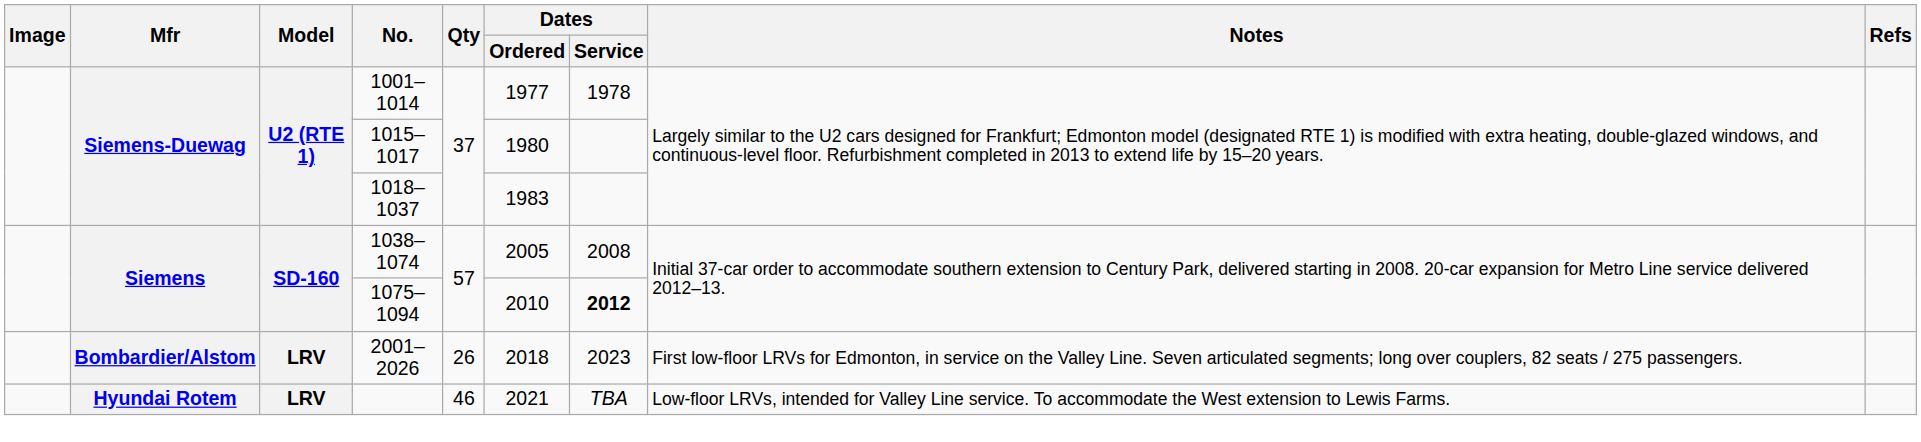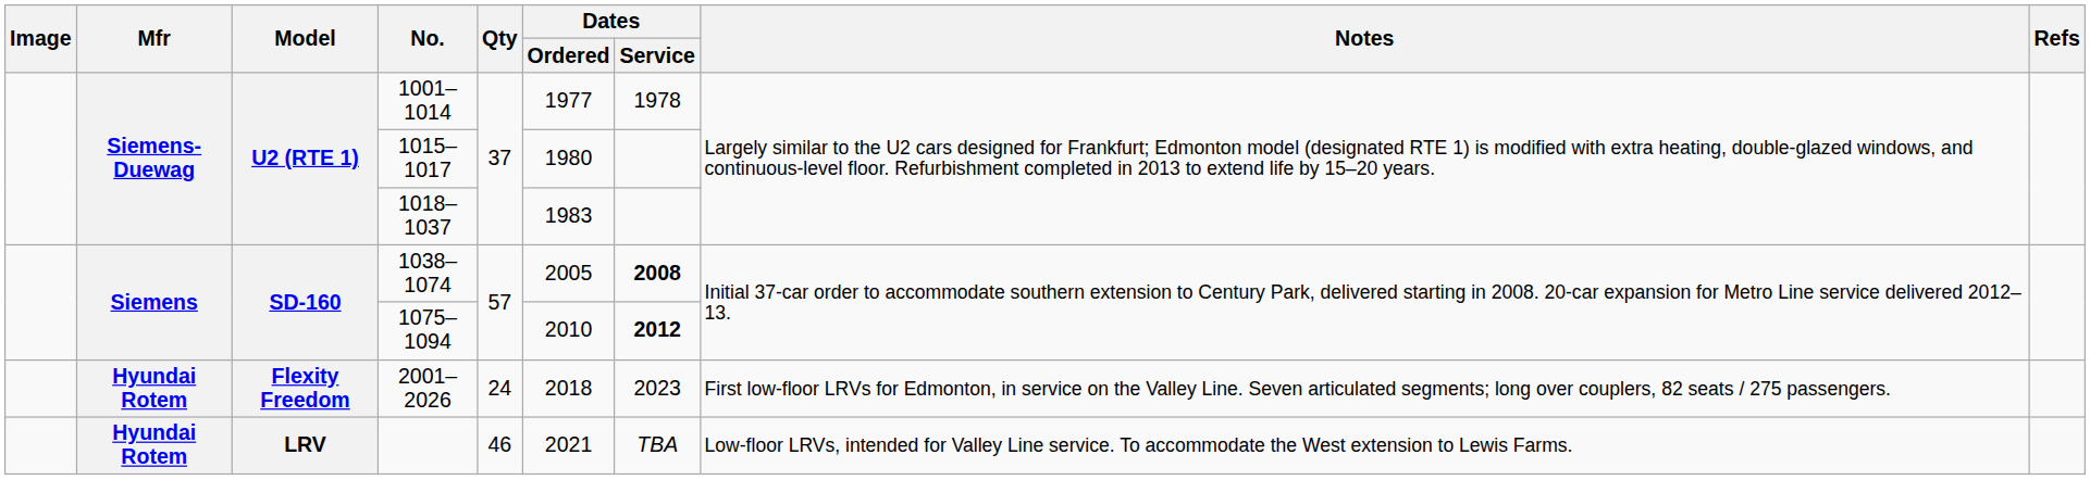1038–1074 | Dates / Service: normal -> bold
2001–2026 | Mfr: Bombardier/Alstom -> Hyundai Rotem
2001–2026 | Model: LRV -> Flexity Freedom
2001–2026 | Qty: 26 -> 24
